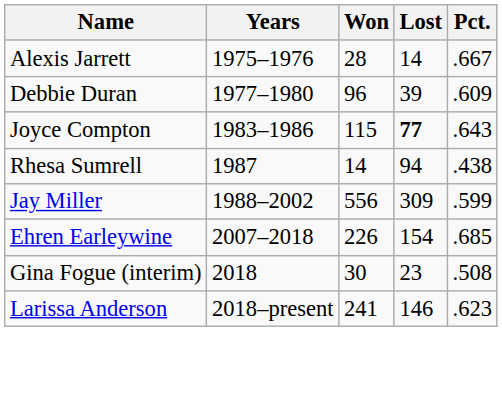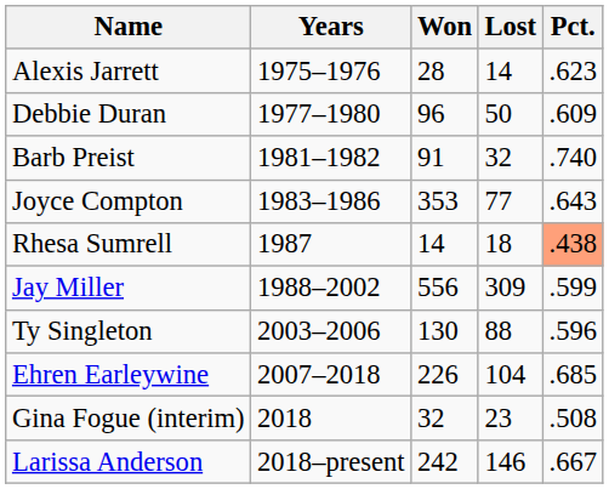Alexis Jarrett | Pct.: .667 -> .623
Debbie Duran | Lost: 39 -> 50
+ row: Barb Preist | 1981–1982 | 91 | 32 | .740
Joyce Compton | Won: 115 -> 353
Joyce Compton | Lost: bold -> normal
Rhesa Sumrell | Lost: 94 -> 18
Rhesa Sumrell | Pct.: no background -> lightsalmon background
+ row: Ty Singleton | 2003–2006 | 130 | 88 | .596
Ehren Earleywine | Lost: 154 -> 104
Gina Fogue (interim) | Won: 30 -> 32
Larissa Anderson | Won: 241 -> 242
Larissa Anderson | Pct.: .623 -> .667
